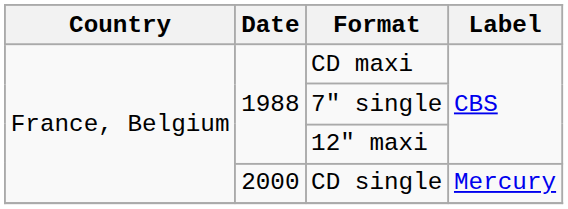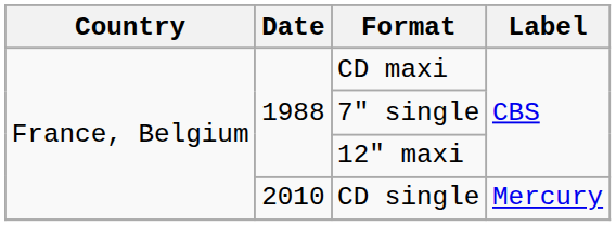CD single | Date: 2000 -> 2010
